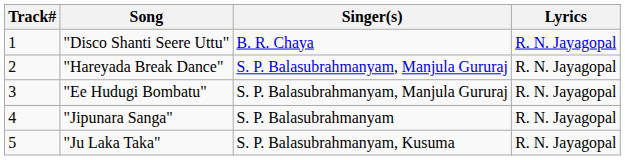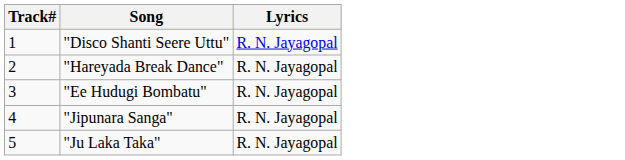- column: Singer(s) | B. R. Chaya | S. P. Balasubrahmanyam, Manjula Gururaj | S. P. Balasubrahmanyam, Manjula Gururaj | S. P. Balasubrahmanyam | S. P. Balasubrahmanyam, Kusuma
